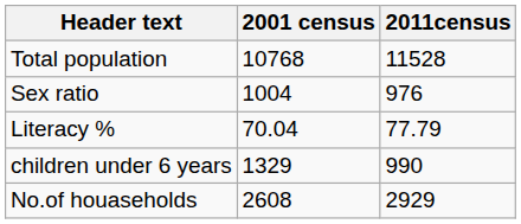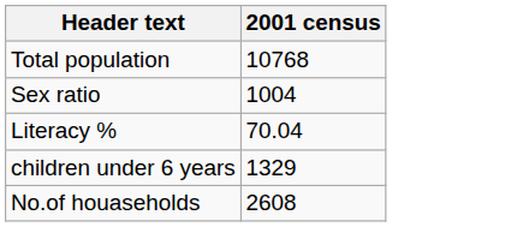- column: 2011census | 11528 | 976 | 77.79 | 990 | 2929
